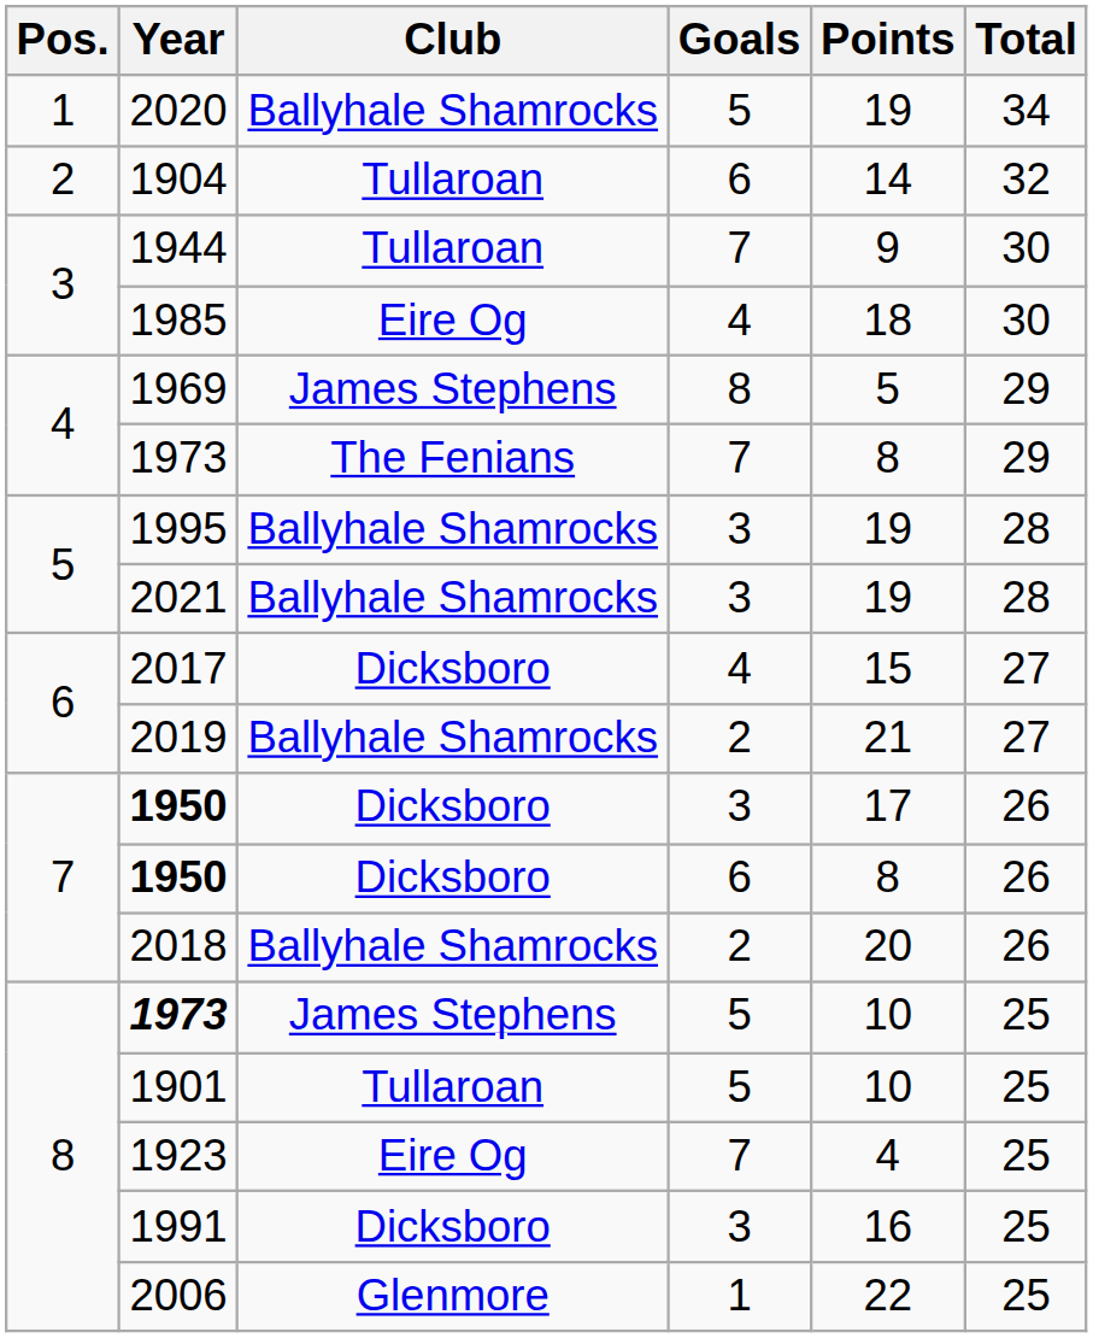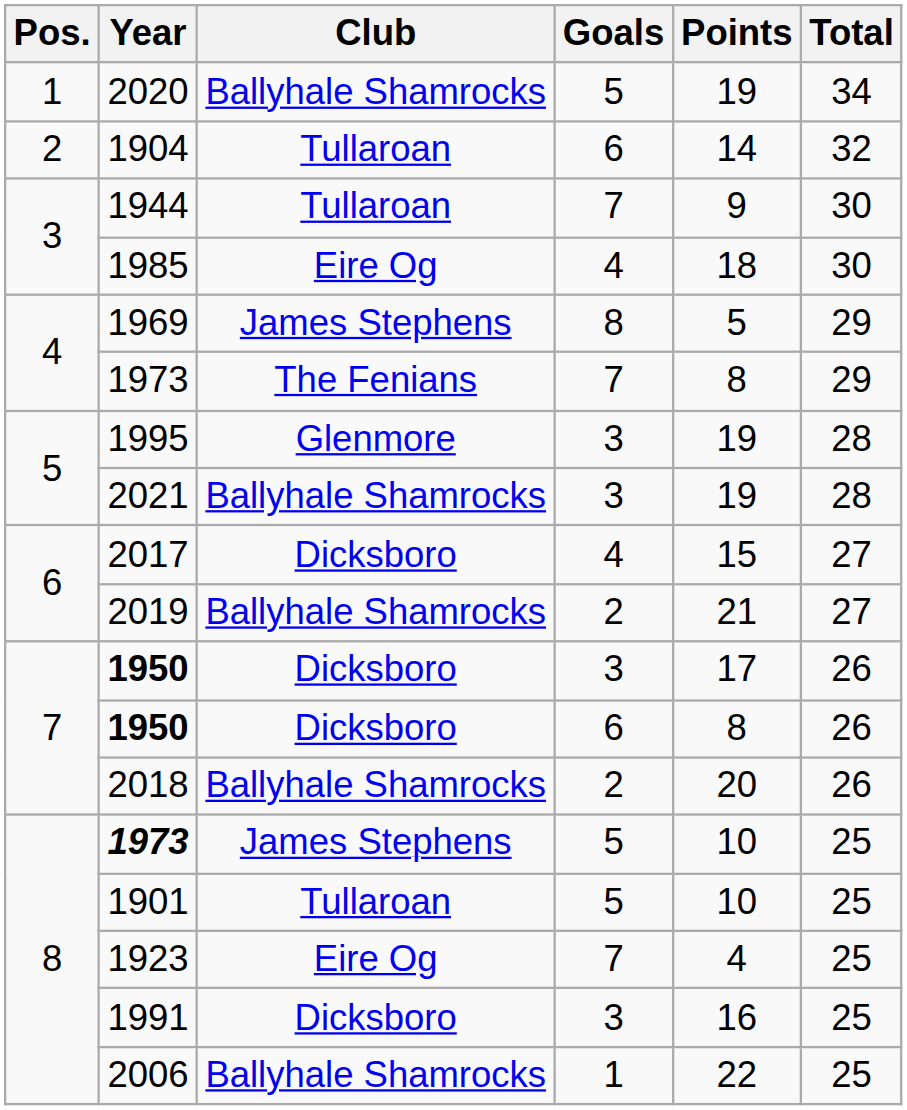1995 | Club: Ballyhale Shamrocks -> Glenmore
2006 | Club: Glenmore -> Ballyhale Shamrocks
